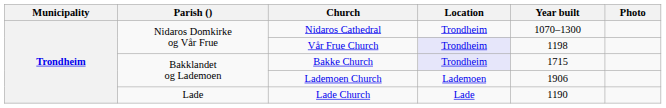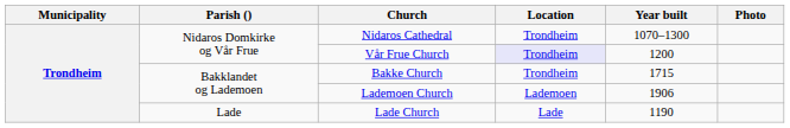Vår Frue Church | Year built: 1198 -> 1200
Bakke Church | Location: lavender background -> no background
